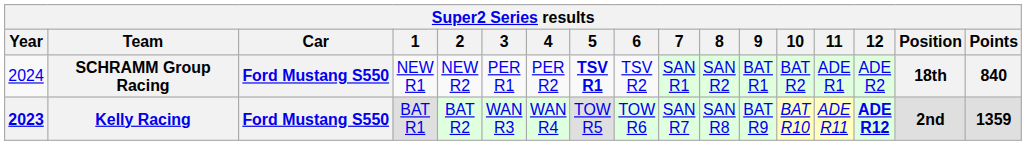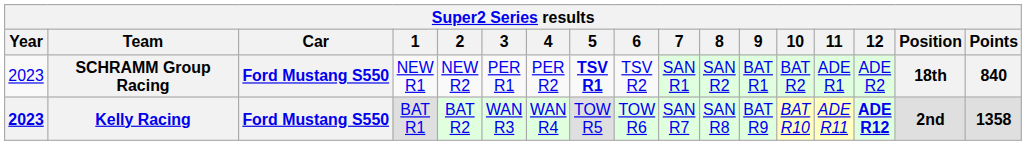SCHRAMM Group Racing | Year: 2024 -> 2023
Kelly Racing | Points: 1359 -> 1358
